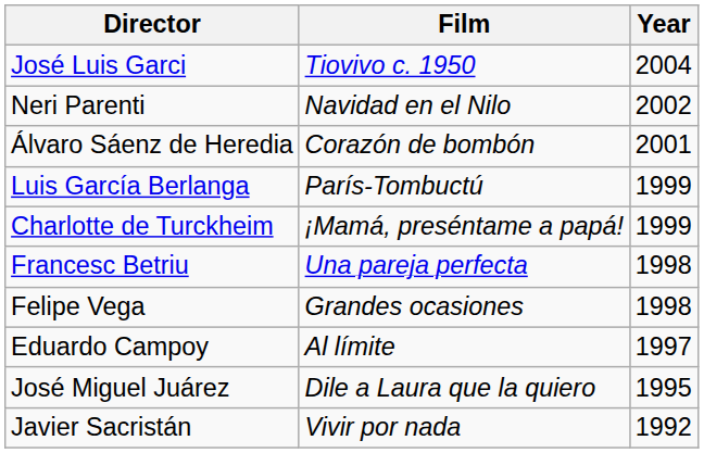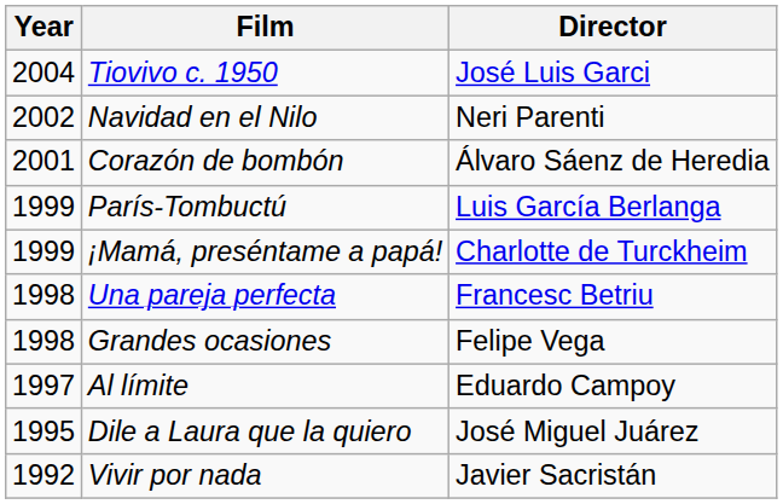columns swapped: Year <-> Director
